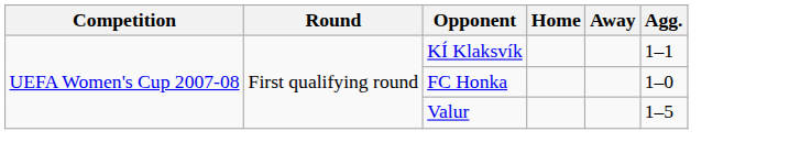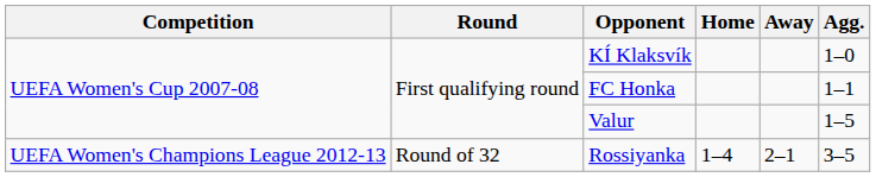KÍ Klaksvík | Agg.: 1–1 -> 1–0
FC Honka | Agg.: 1–0 -> 1–1
+ row: UEFA Women's Champions League 2012-13 | Round of 32 | Rossiyanka | 1–4 | 2–1 | 3–5
